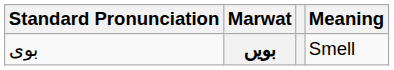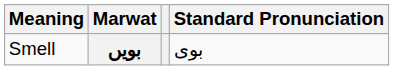columns swapped: Standard Pronunciation <-> Meaning
